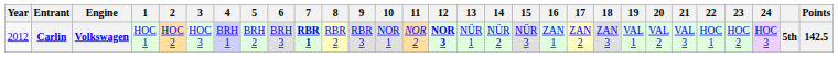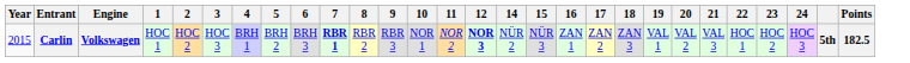- column: 13 | NÜR 1
Carlin | Year: 2012 -> 2015
Carlin | Points: 142.5 -> 182.5
